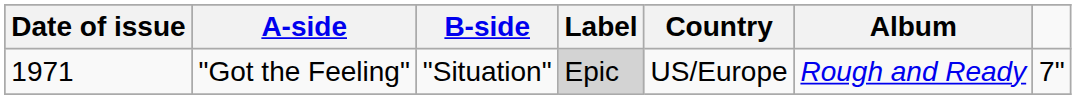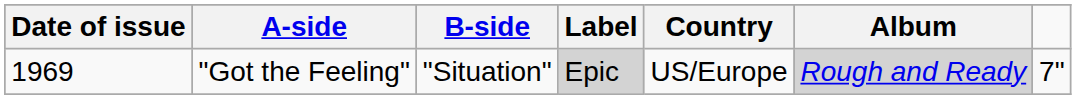"Got the Feeling" | Date of issue: 1971 -> 1969
"Got the Feeling" | Album: no background -> lightgrey background
